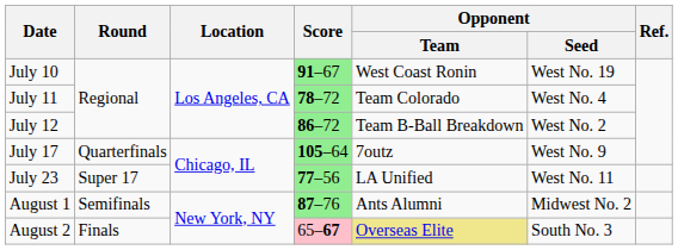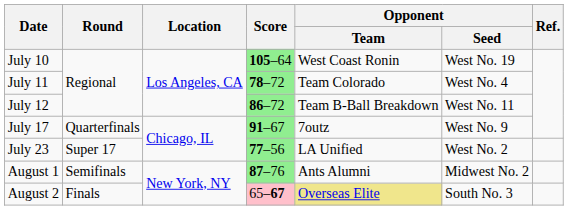July 10 | Score: 91–67 -> 105–64
July 12 | Opponent / Seed: West No. 2 -> West No. 11
July 17 | Score: 105–64 -> 91–67
July 23 | Opponent / Seed: West No. 11 -> West No. 2
